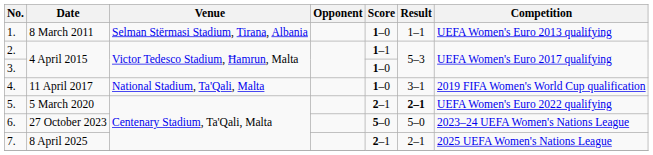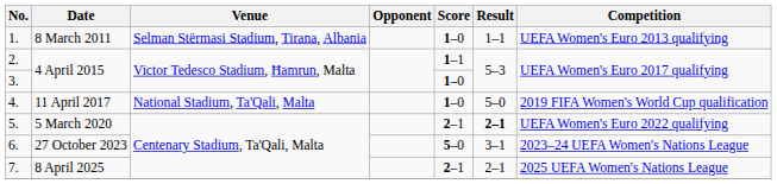4. | Result: 3–1 -> 5–0
6. | Result: 5–0 -> 3–1
